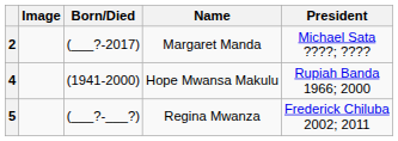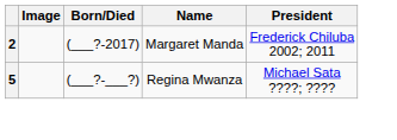2 | President: Michael Sata ????; ???? -> Frederick Chiluba 2002; 2011
- row: 4 | (1941-2000) | Hope Mwansa Makulu | Rupiah Banda 1966; 2000
5 | President: Frederick Chiluba 2002; 2011 -> Michael Sata ????; ????
